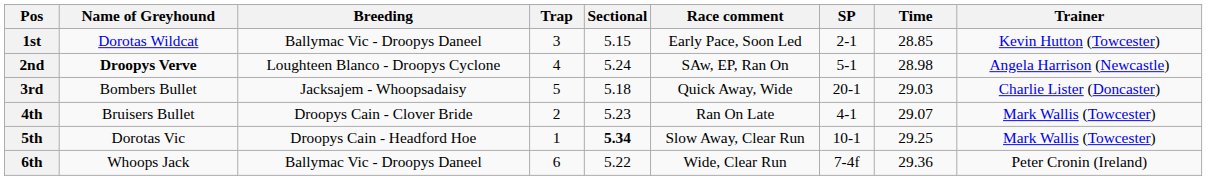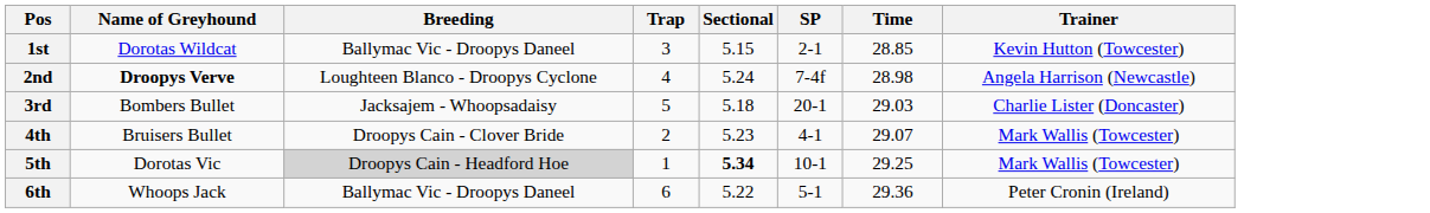- column: Race comment | Early Pace, Soon Led | SAw, EP, Ran On | Quick Away, Wide | Ran On Late | Slow Away, Clear Run | Wide, Clear Run
2nd | SP: 5-1 -> 7-4f
5th | Breeding: no background -> lightgrey background
6th | SP: 7-4f -> 5-1
